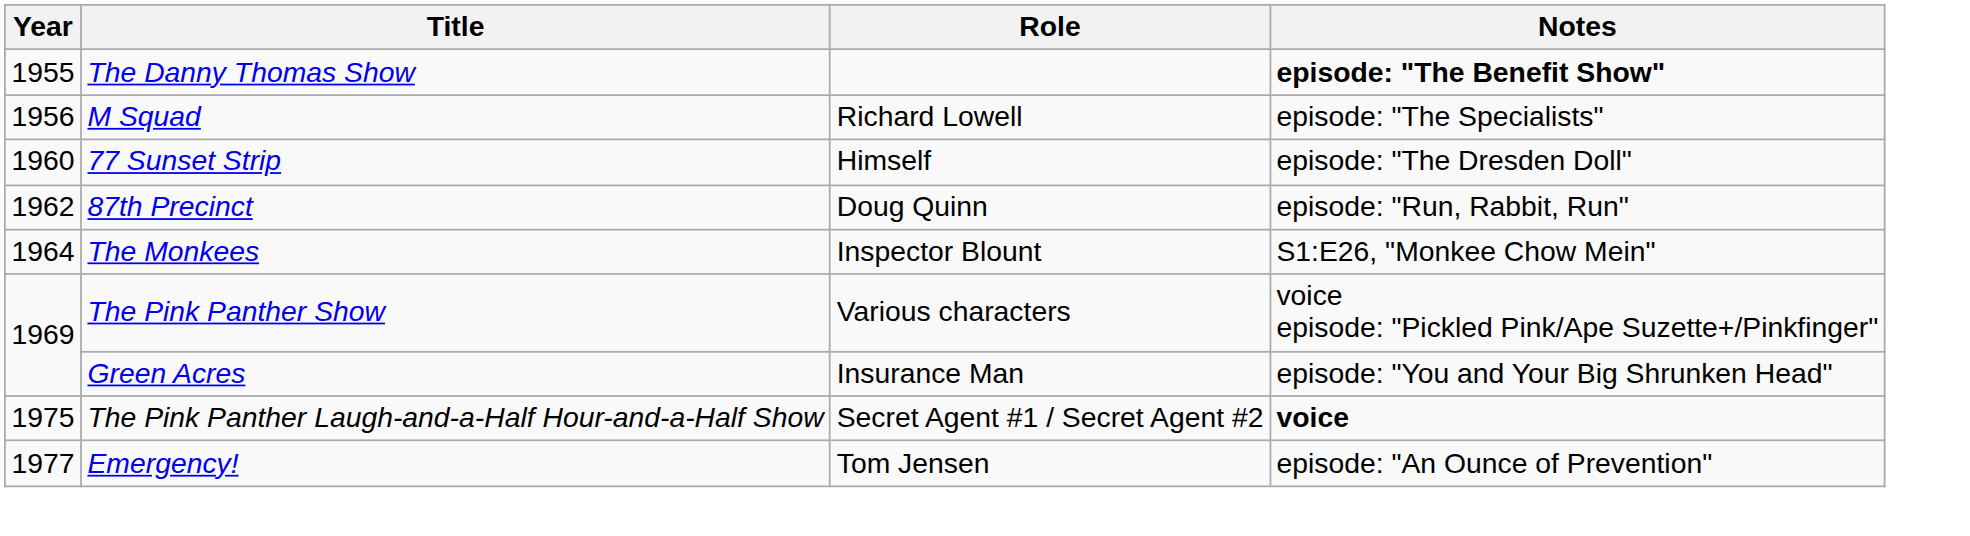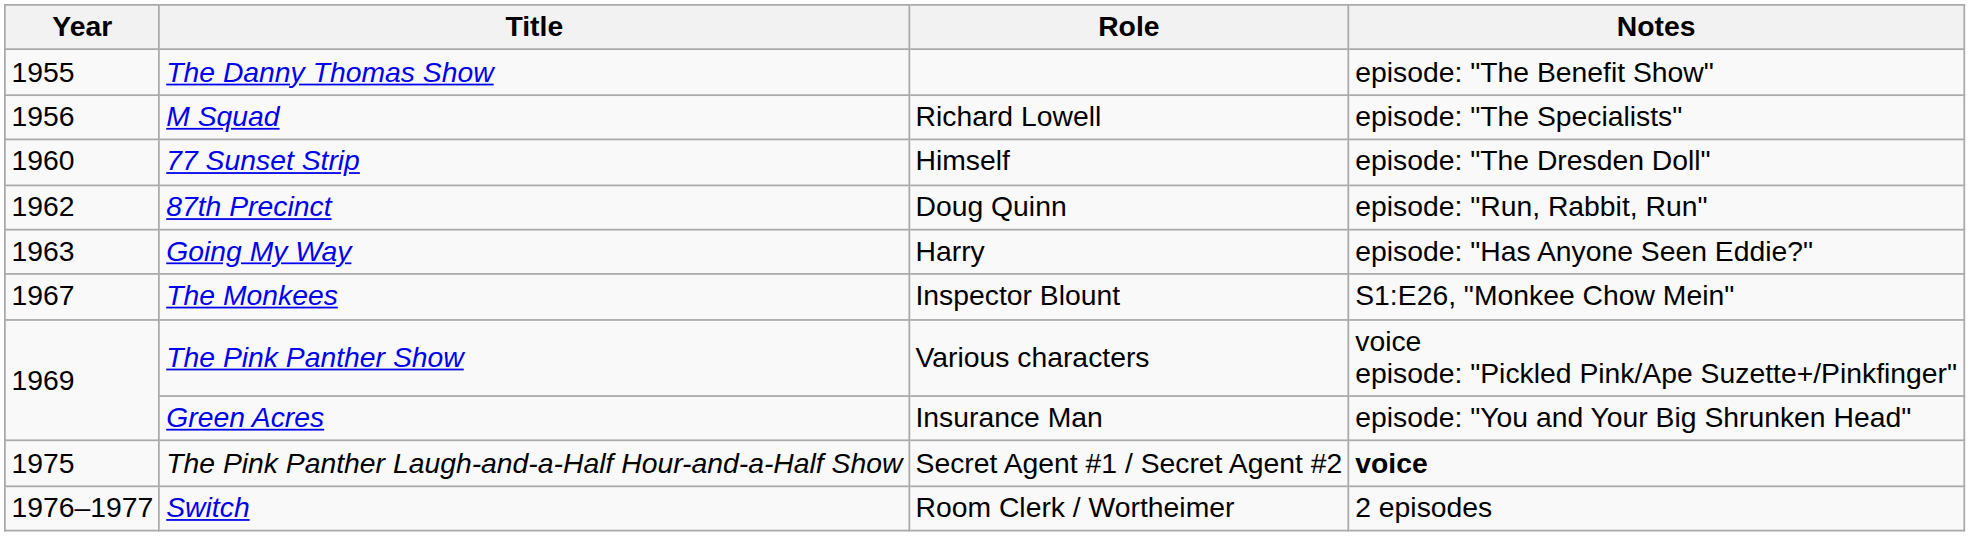The Danny Thomas Show | Notes: bold -> normal
+ row: 1963 | Going My Way | Harry | episode: "Has Anyone Seen Eddie?"
The Monkees | Year: 1964 -> 1967
+ row: 1976–1977 | Switch | Room Clerk / Wortheimer | 2 episodes
- row: 1977 | Emergency! | Tom Jensen | episode: "An Ounce of Prevention"
